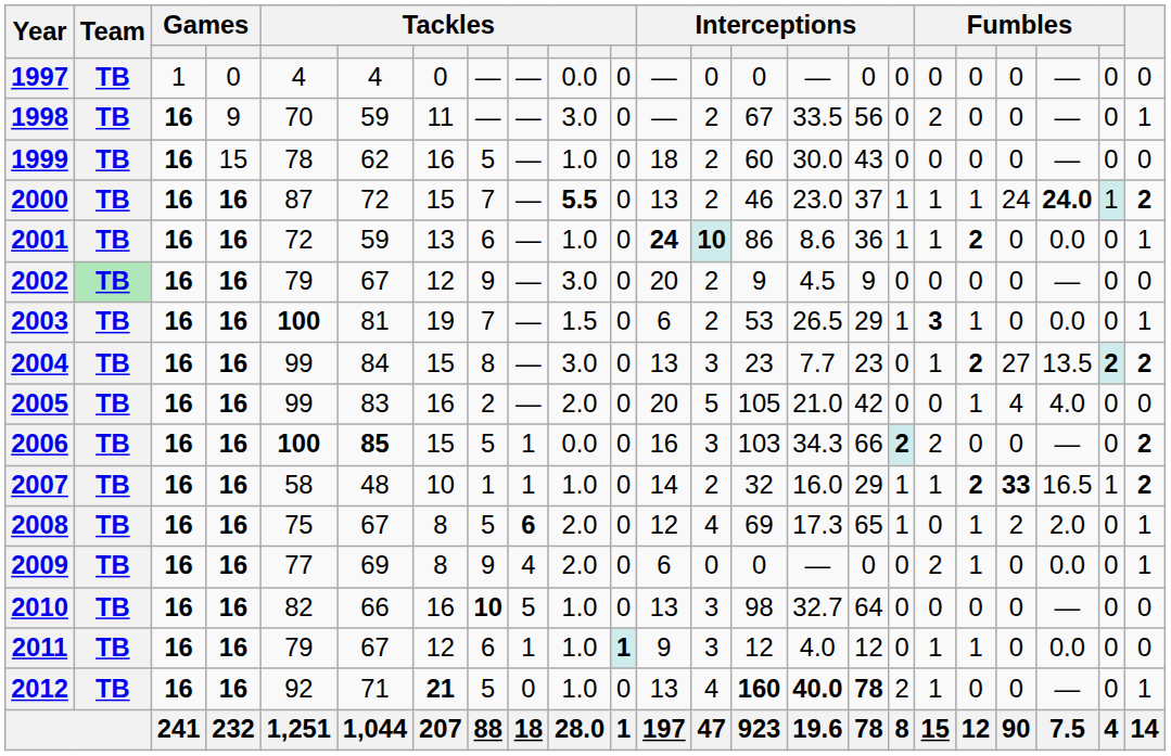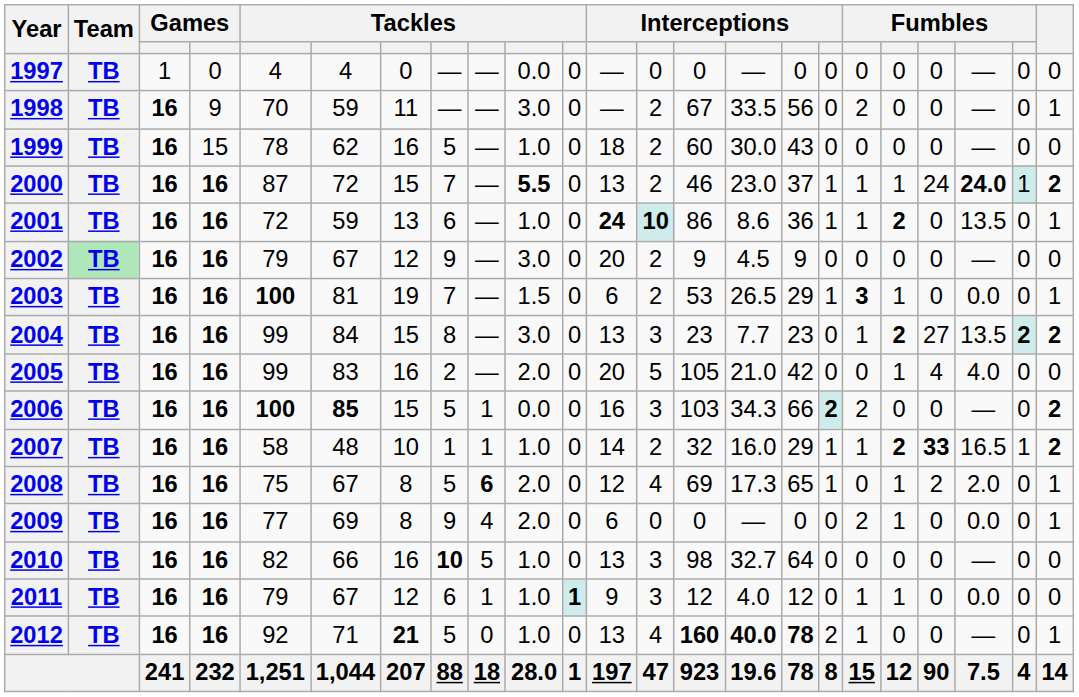2001 | column 21: 0.0 -> 13.5
